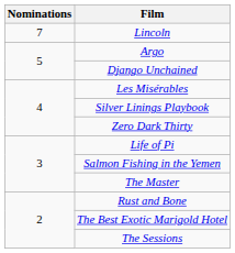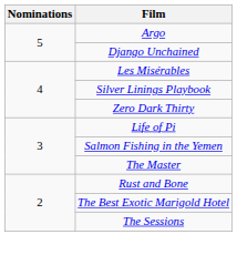- row: 7 | Lincoln
